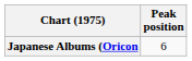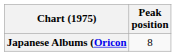Japanese Albums (Oricon | Peak position: 6 -> 8
